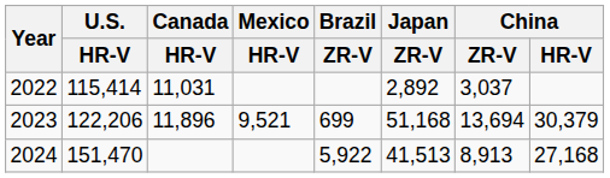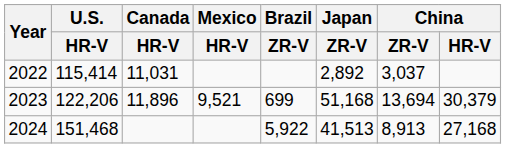2024 | U.S. / HR-V: 151,470 -> 151,468
